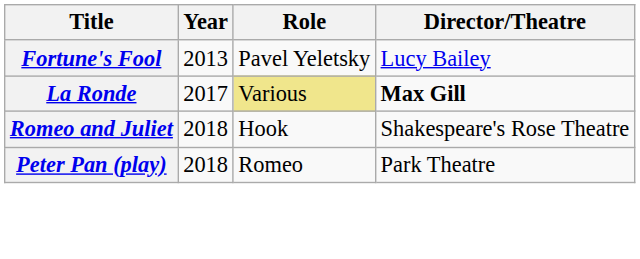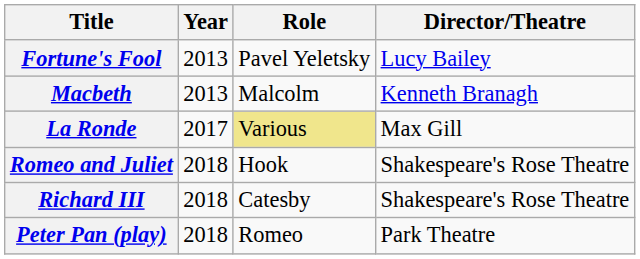+ row: Macbeth | 2013 | Malcolm | Kenneth Branagh
La Ronde | Director/Theatre: bold -> normal
+ row: Richard III | 2018 | Catesby | Shakespeare's Rose Theatre
